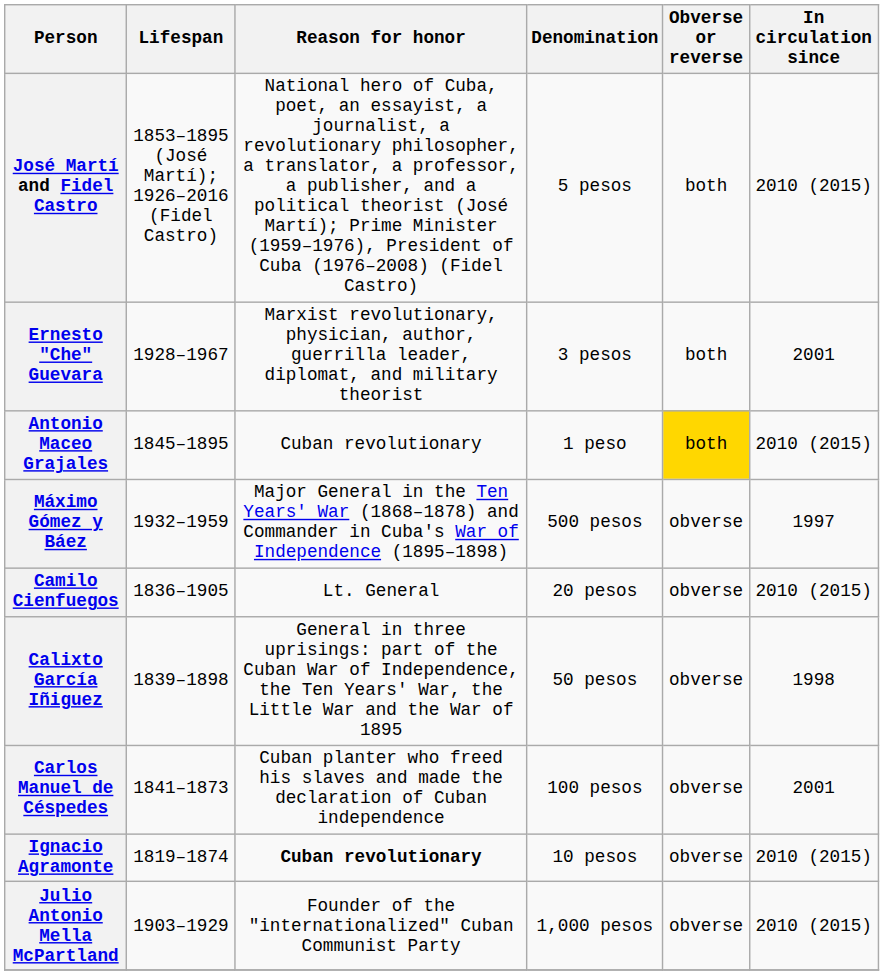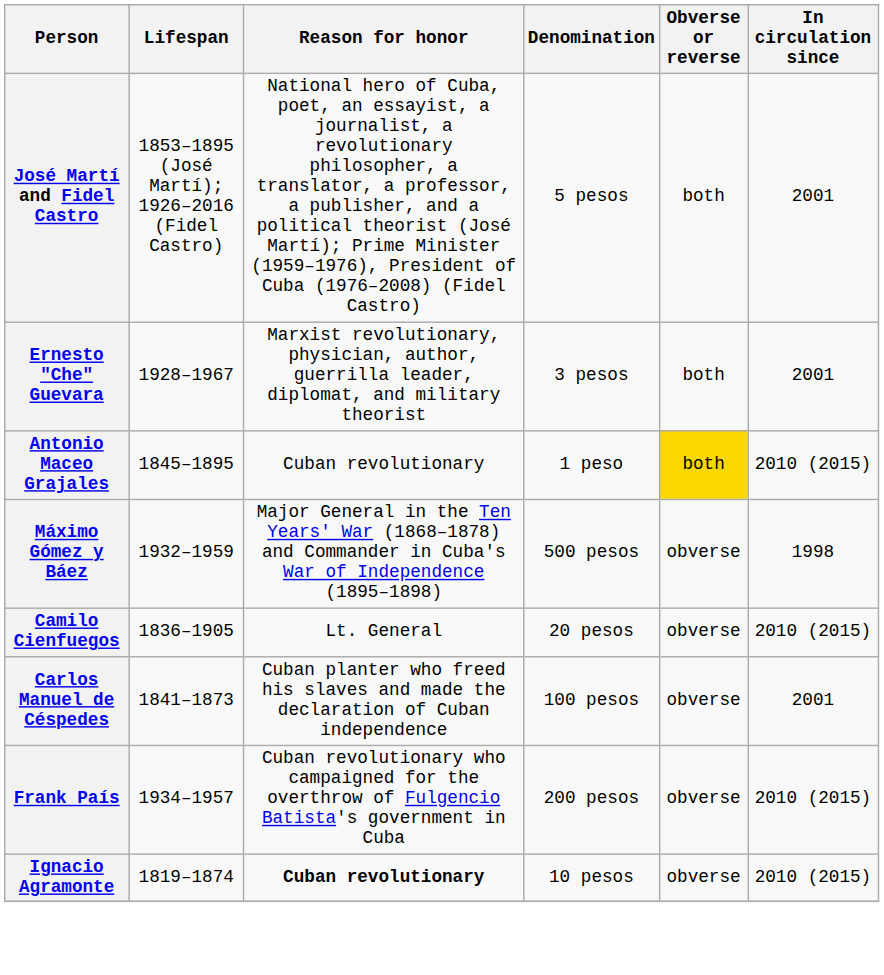José Martí and Fidel Castro | In circulation since: 2010 (2015) -> 2001
Máximo Gómez y Báez | In circulation since: 1997 -> 1998
- row: Calixto García Iñiguez | 1839–1898 | General in three uprisings: part of the Cuban War of Independence, the Ten Years' War, the Little War and the War of 1895 | 50 pesos | obverse | 1998
+ row: Frank País | 1934–1957 | Cuban revolutionary who campaigned for the overthrow of Fulgencio Batista's government in Cuba | 200 pesos | obverse | 2010 (2015)
- row: Julio Antonio Mella McPartland | 1903–1929 | Founder of the "internationalized" Cuban Communist Party | 1,000 pesos | obverse | 2010 (2015)
